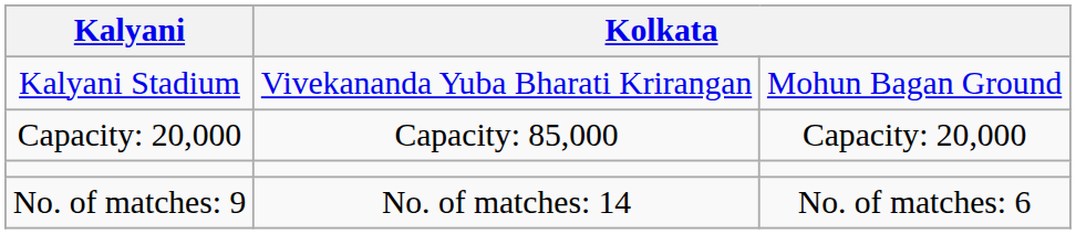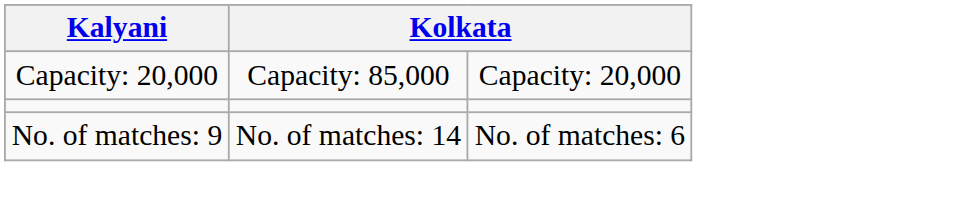- row: Kalyani Stadium | Vivekananda Yuba Bharati Krirangan | Mohun Bagan Ground
